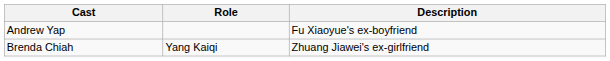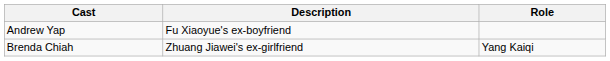columns swapped: Role <-> Description
